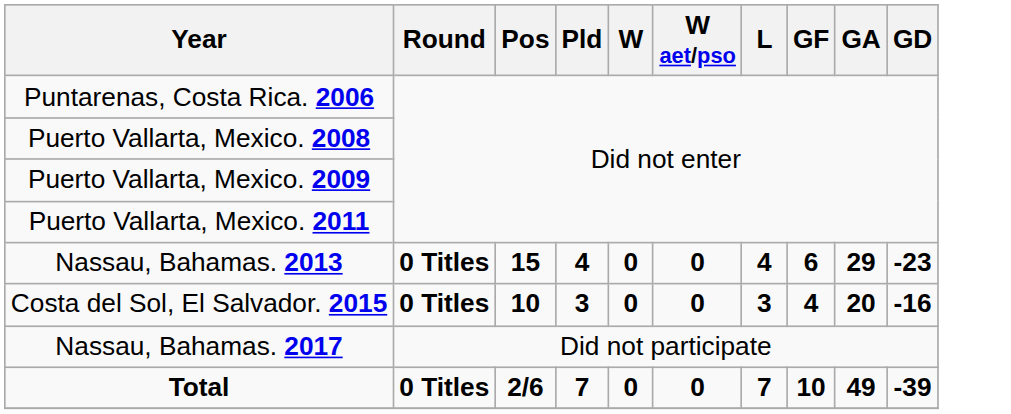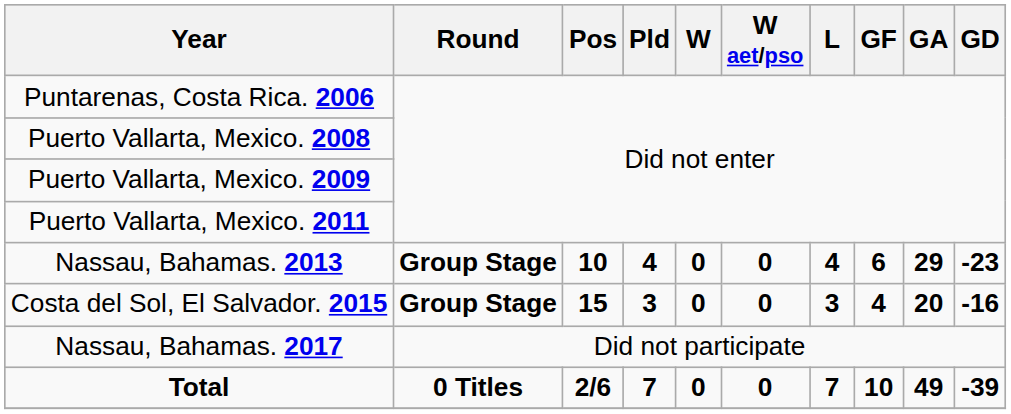Nassau, Bahamas. 2013 | Round: 0 Titles -> Group Stage
Nassau, Bahamas. 2013 | Pos: 15 -> 10
Costa del Sol, El Salvador. 2015 | Round: 0 Titles -> Group Stage
Costa del Sol, El Salvador. 2015 | Pos: 10 -> 15
